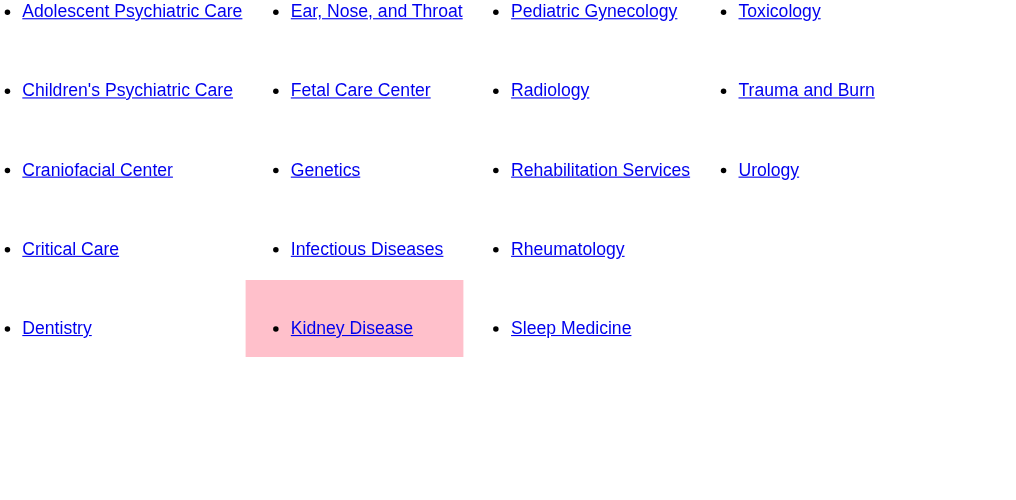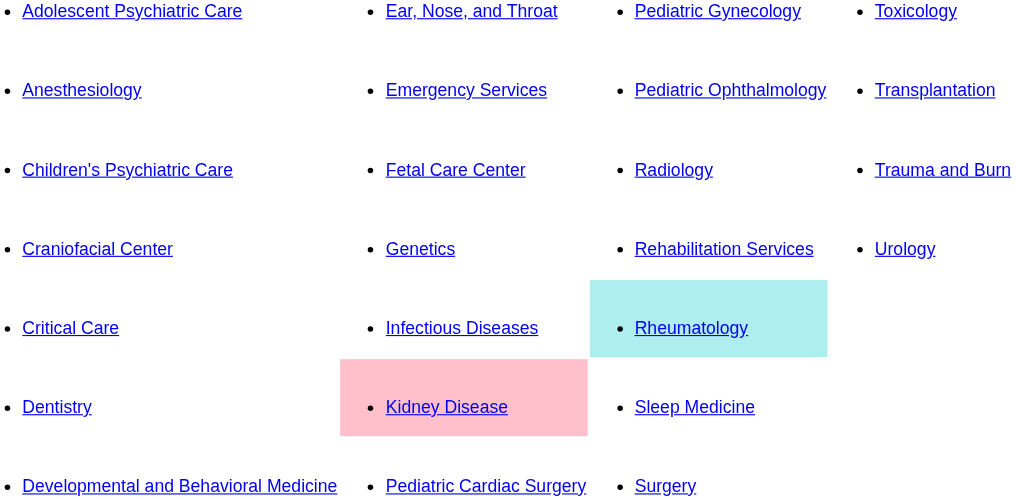+ row: Anesthesiology | Emergency Services | Pediatric Ophthalmology | Transplantation
Critical Care | column 3: no background -> paleturquoise background
+ row: Developmental and Behavioral Medicine | Pediatric Cardiac Surgery | Surgery
